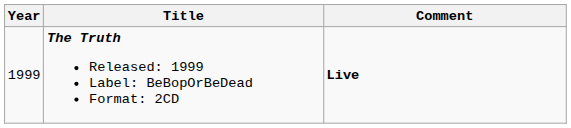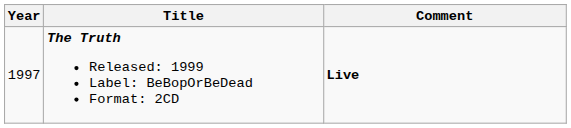The Truth Released: 1999 Label: BeBopOrBeDead Format: 2CD | Year: 1999 -> 1997
